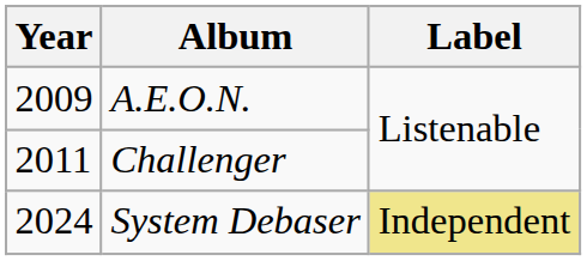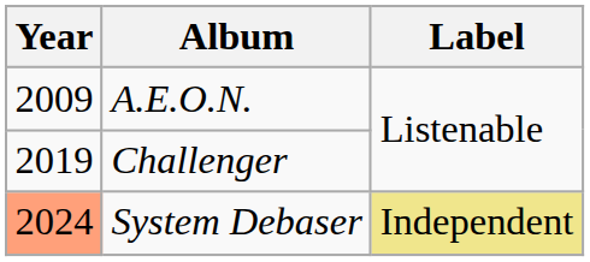Challenger | Year: 2011 -> 2019
System Debaser | Year: no background -> lightsalmon background
